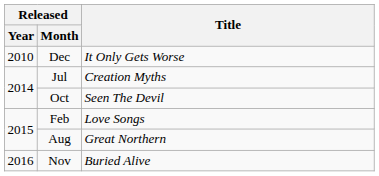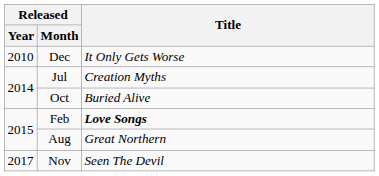Oct | Title: Seen The Devil -> Buried Alive
Feb | Title: normal -> bold
Nov | Released / Year: 2016 -> 2017
Nov | Title: Buried Alive -> Seen The Devil
